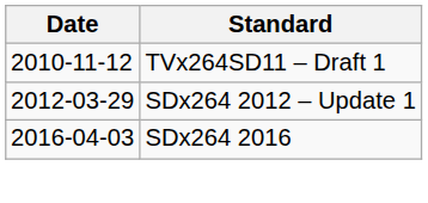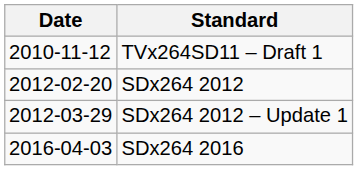+ row: 2012-02-20 | SDx264 2012
